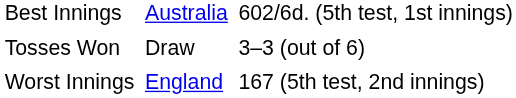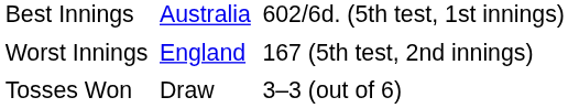rows swapped: Worst Innings <-> Tosses Won
